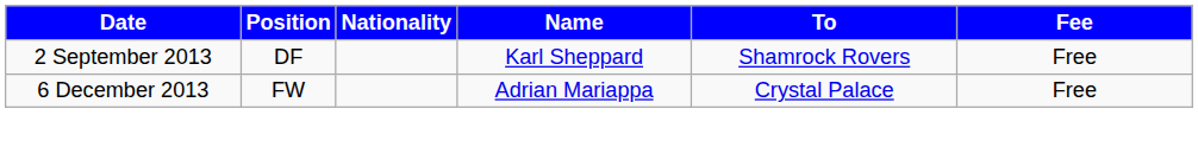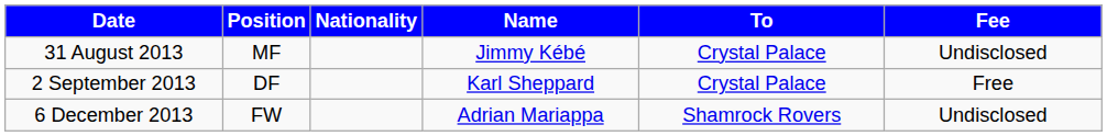+ row: 31 August 2013 | MF | Jimmy Kébé | Crystal Palace | Undisclosed
2 September 2013 | To: Shamrock Rovers -> Crystal Palace
6 December 2013 | To: Crystal Palace -> Shamrock Rovers
6 December 2013 | Fee: Free -> Undisclosed
